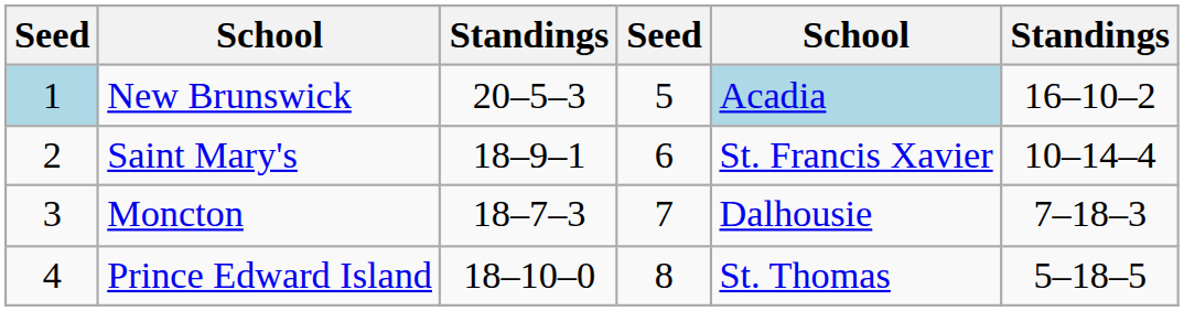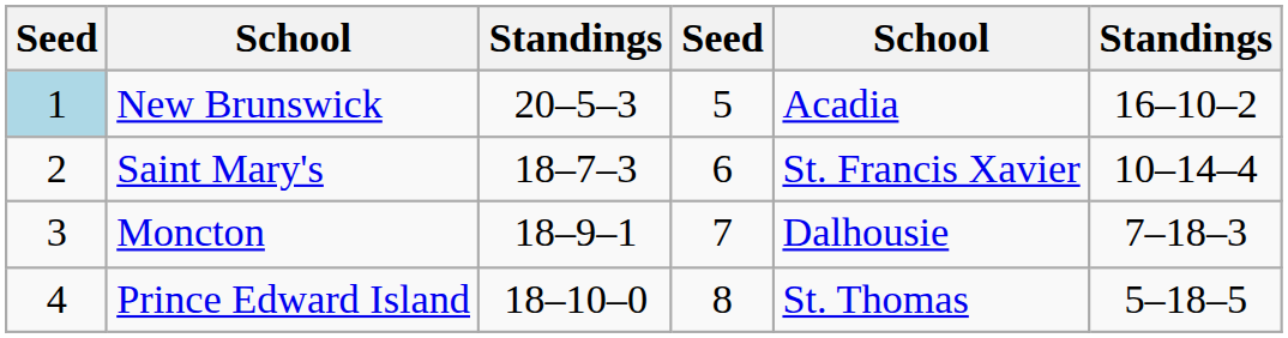New Brunswick | column 5: lightblue background -> no background
Saint Mary's | column 3: 18–9–1 -> 18–7–3
Moncton | column 3: 18–7–3 -> 18–9–1
